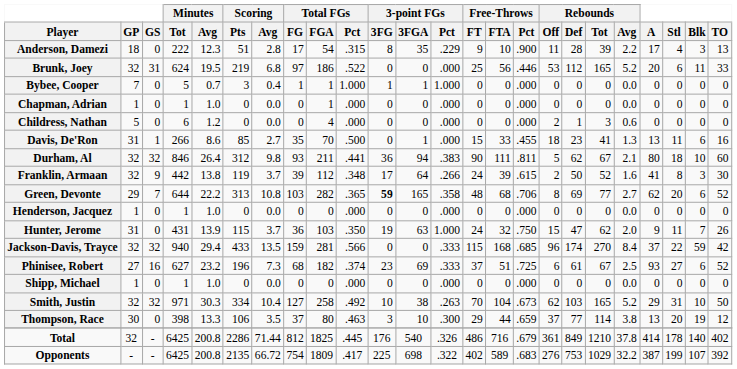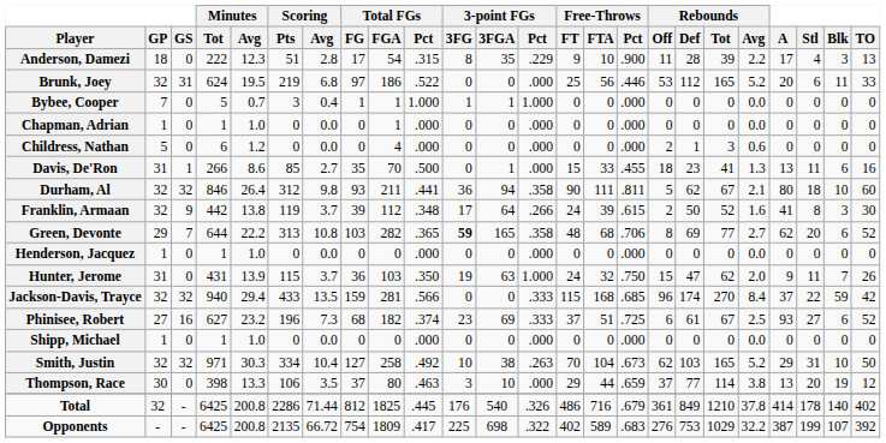Durham, Al | 3-point FGs / Pct: .383 -> .358
Thompson, Race | 3-point FGs / Pct: .300 -> .000
